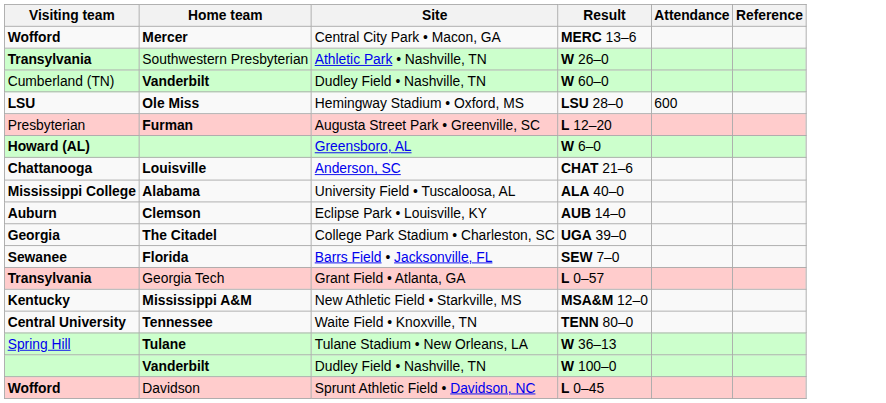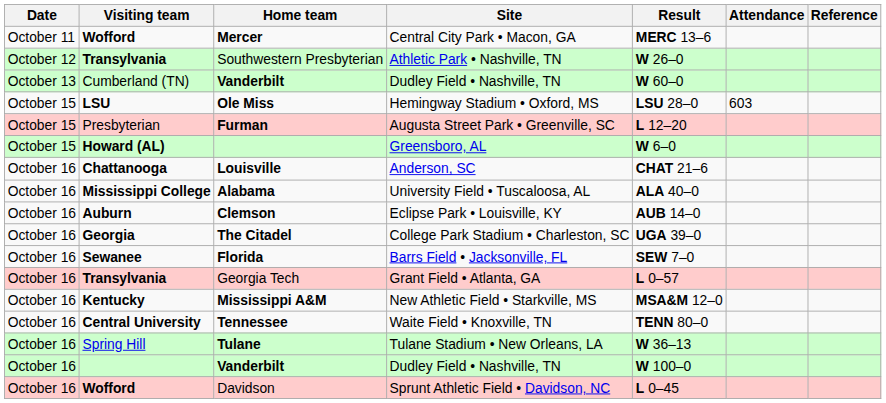+ column: Date | October 11 | October 12 | October 13 | October 15 | October 15 | October 15 | October 16 | October 16 | October 16 | October 16 | October 16 | October 16 | October 16 | October 16 | October 16 | October 16 | October 16
Ole Miss | Attendance: 600 -> 603
